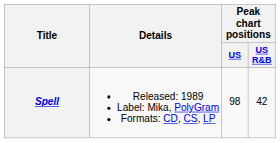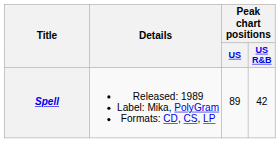Spell | Peak chart positions / US: 98 -> 89
